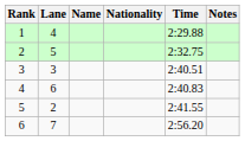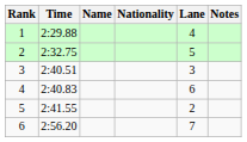columns swapped: Lane <-> Time
